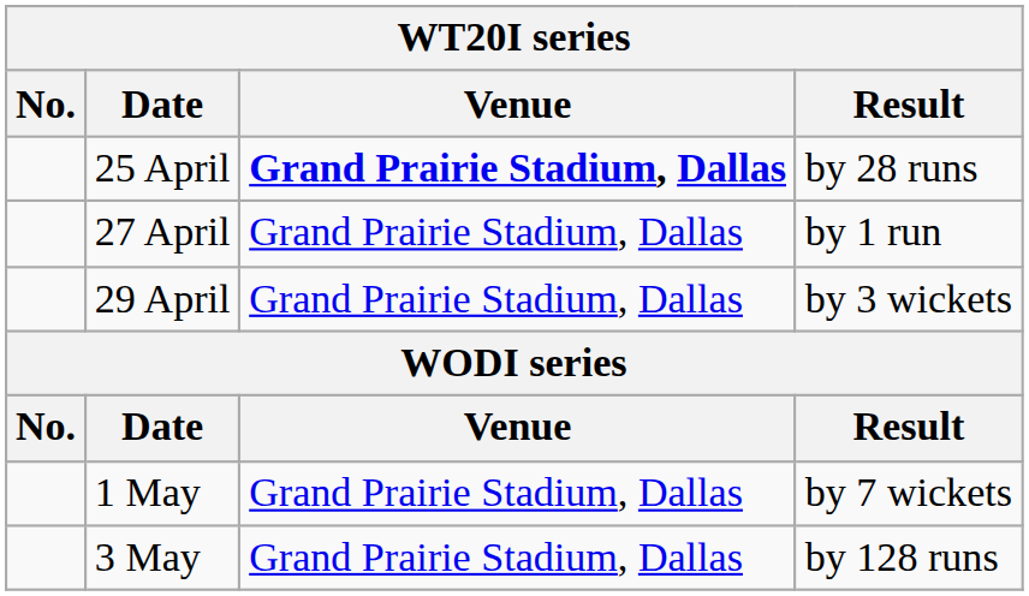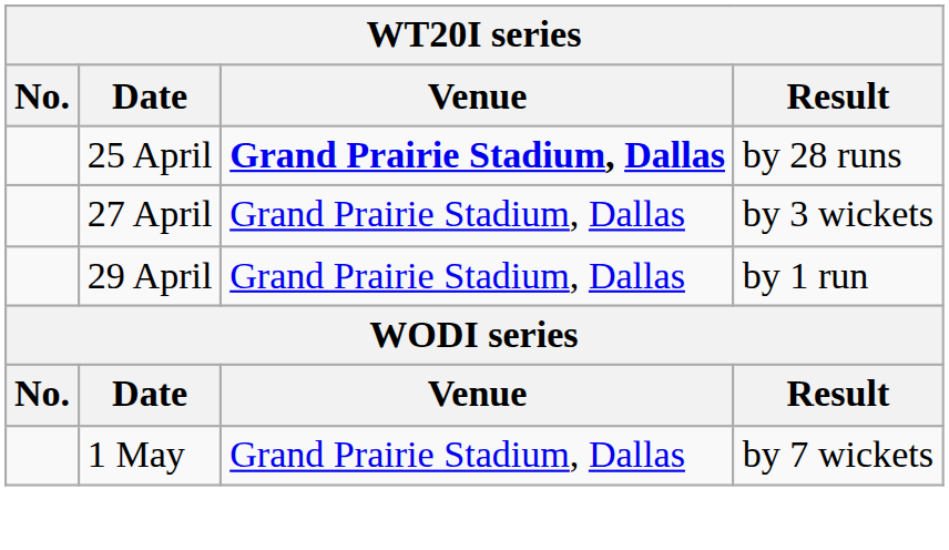27 April | Result: by 1 run -> by 3 wickets
29 April | Result: by 3 wickets -> by 1 run
- row: 3 May | Grand Prairie Stadium, Dallas | by 128 runs
